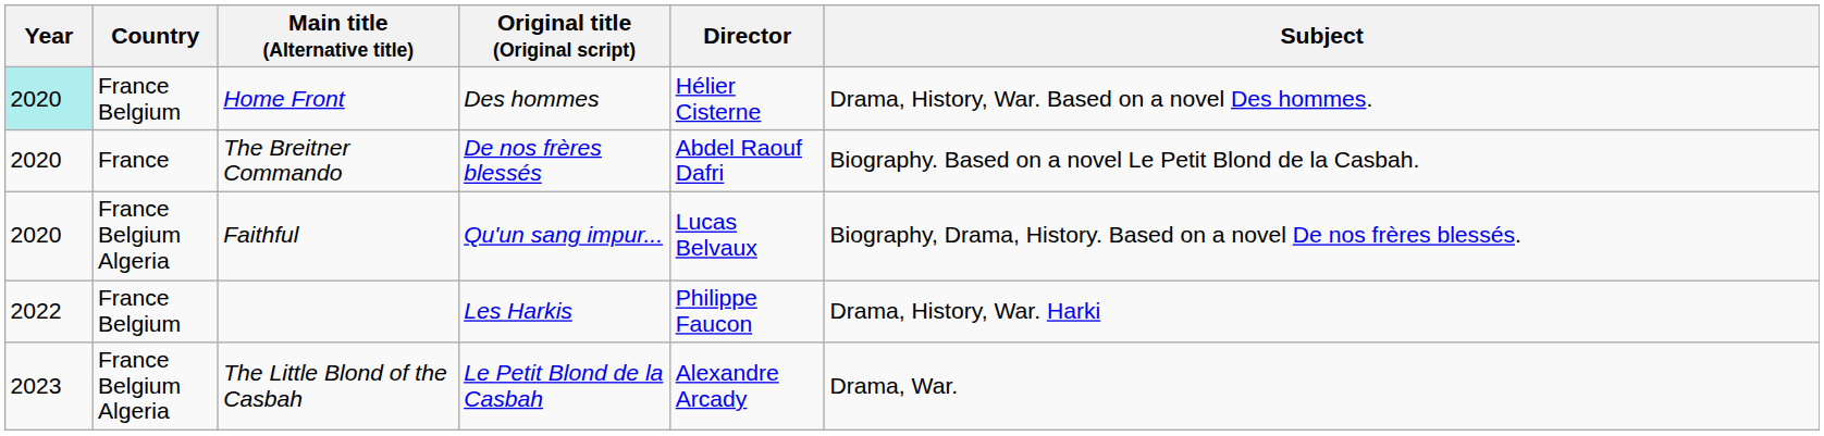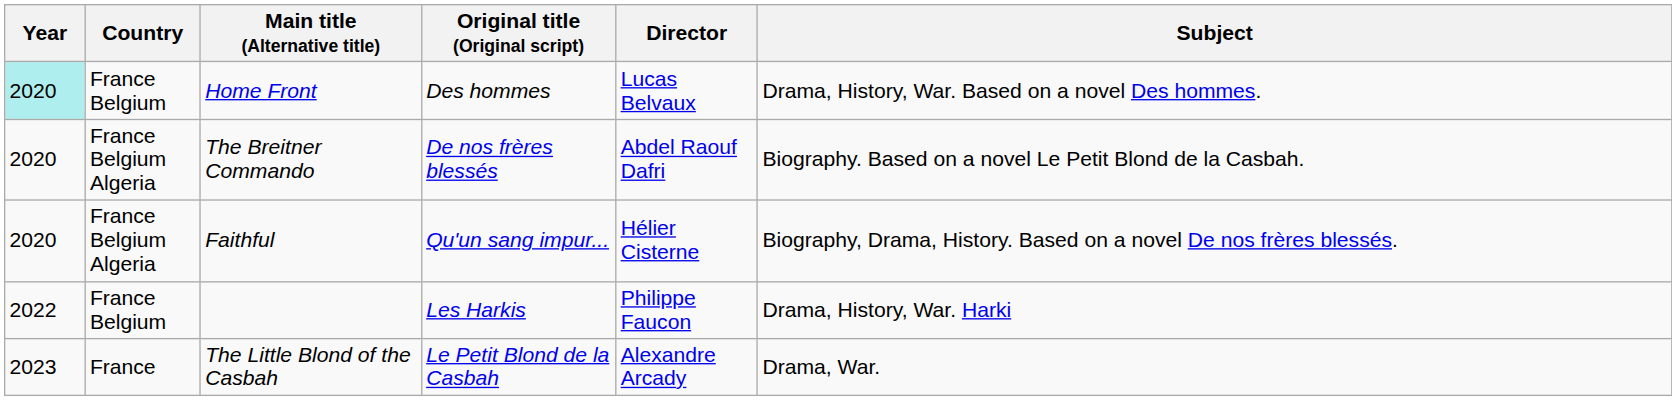Home Front | Director: Hélier Cisterne -> Lucas Belvaux
The Breitner Commando | Country: France -> France Belgium Algeria
Faithful | Director: Lucas Belvaux -> Hélier Cisterne
The Little Blond of the Casbah | Country: France Belgium Algeria -> France
